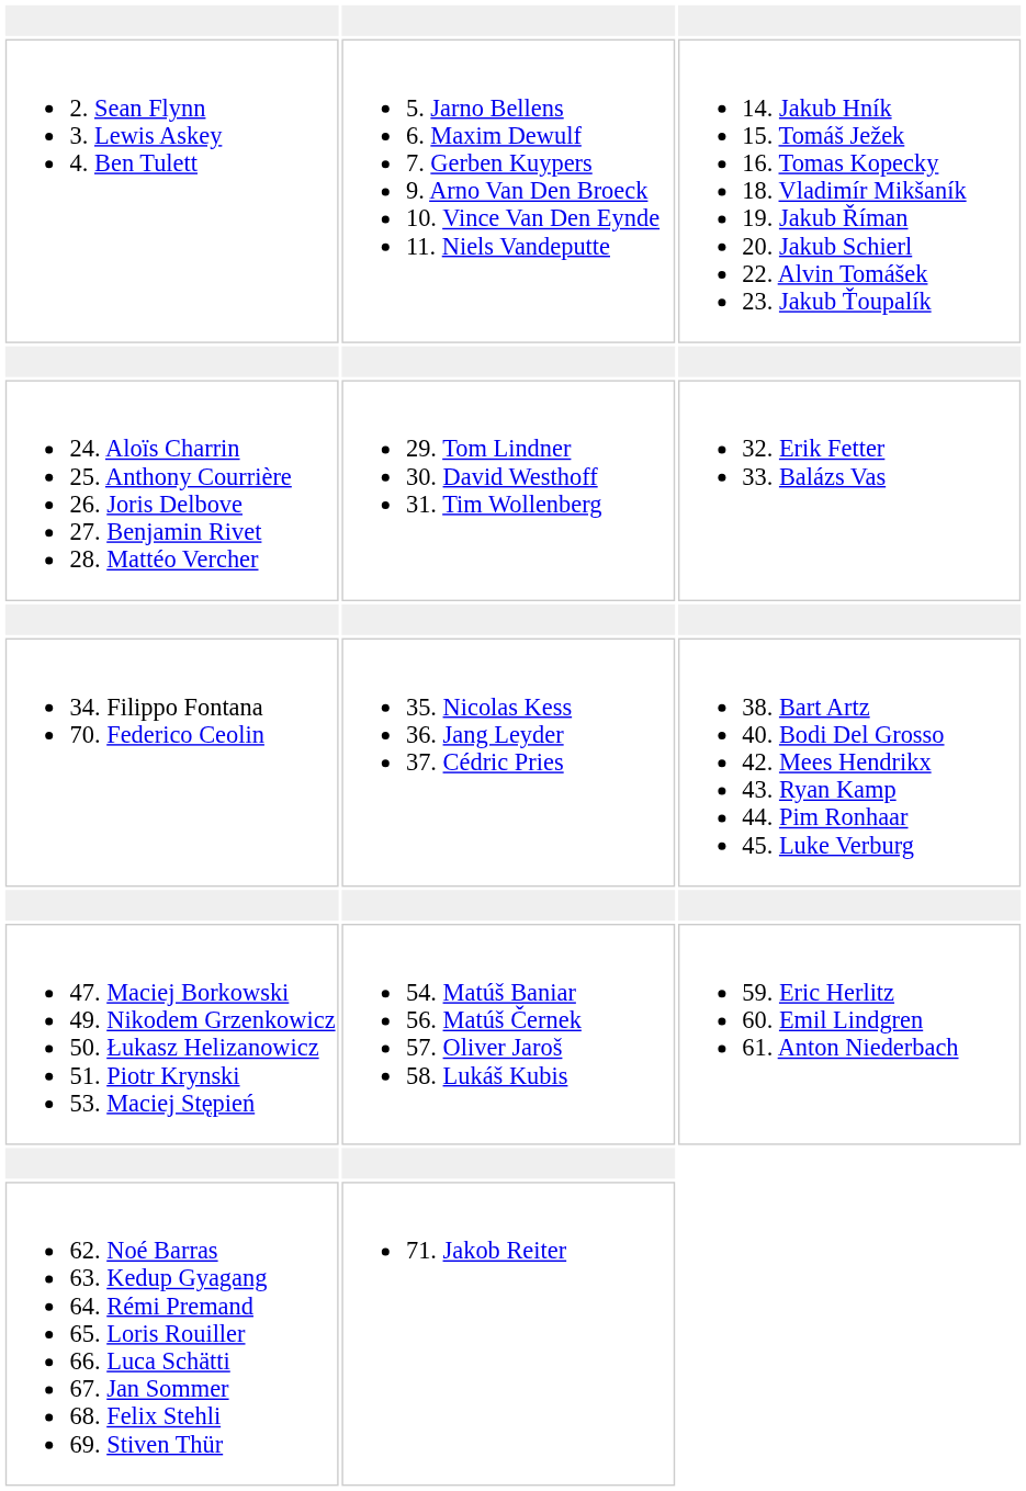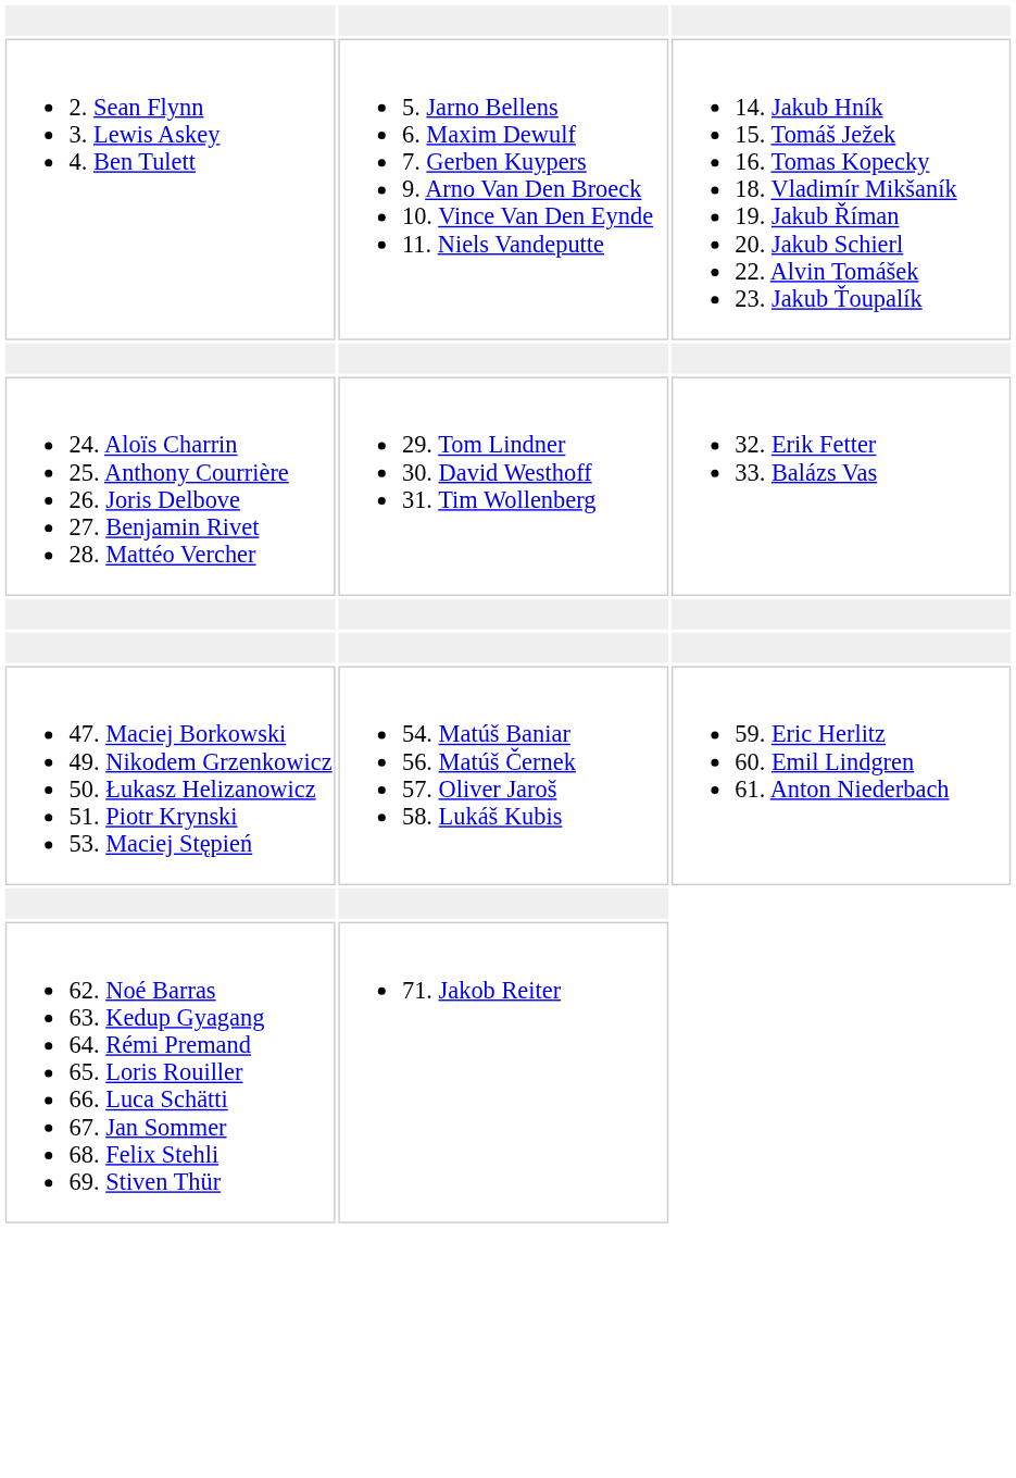- row: 34. Filippo Fontana 70. Federico Ceolin | 35. Nicolas Kess 36. Jang Leyder 37. Cédric Pries | 38. Bart Artz 40. Bodi Del Grosso 42. Mees Hendrikx 43. Ryan Kamp 44. Pim Ronhaar 45. Luke Verburg
